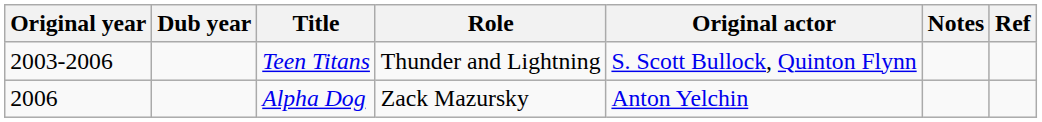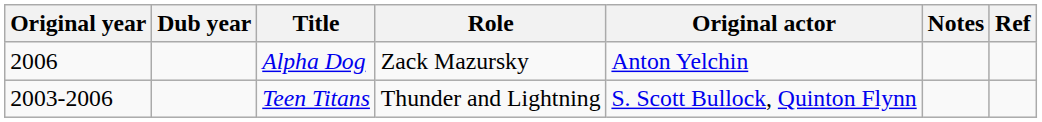rows swapped: Teen Titans <-> Alpha Dog
